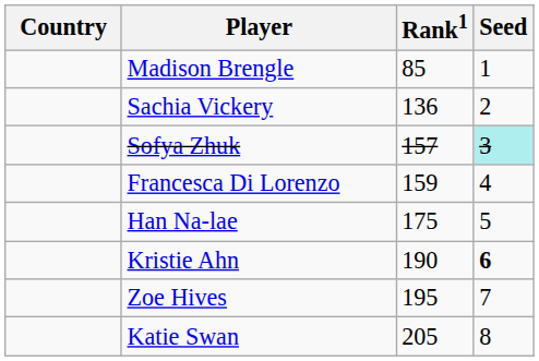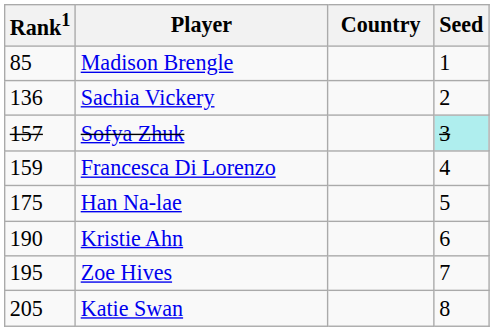columns swapped: Country <-> Rank1
Kristie Ahn | Seed: bold -> normal
